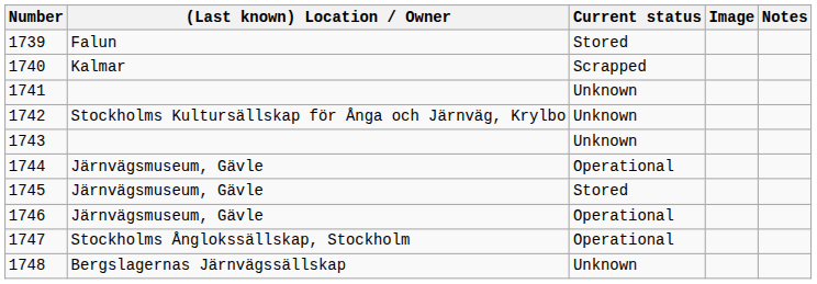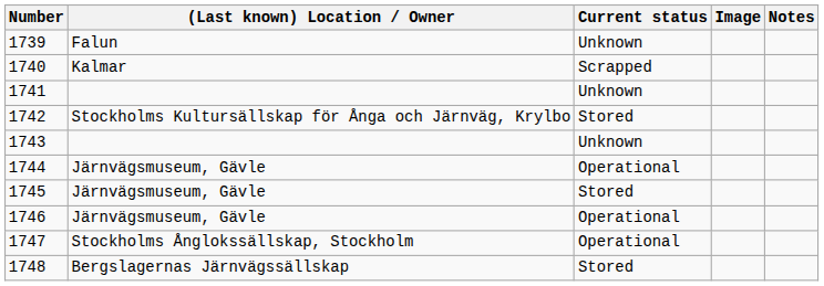1739 | Current status: Stored -> Unknown
1742 | Current status: Unknown -> Stored
1748 | Current status: Unknown -> Stored
